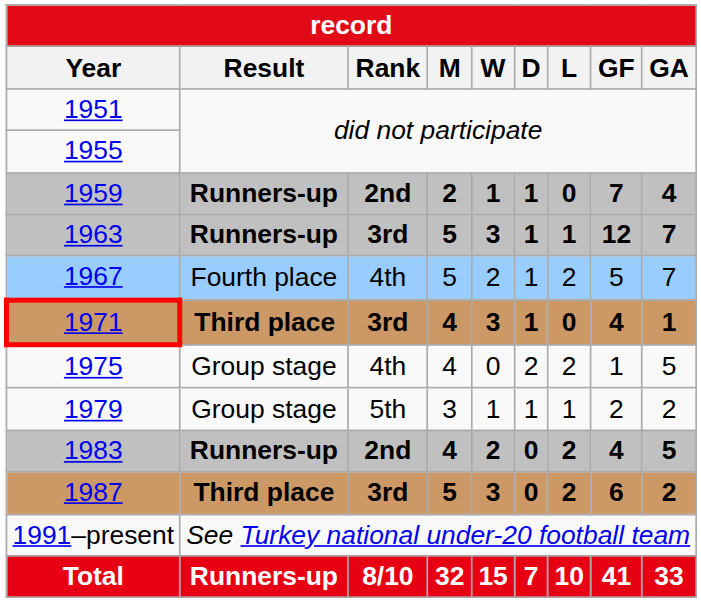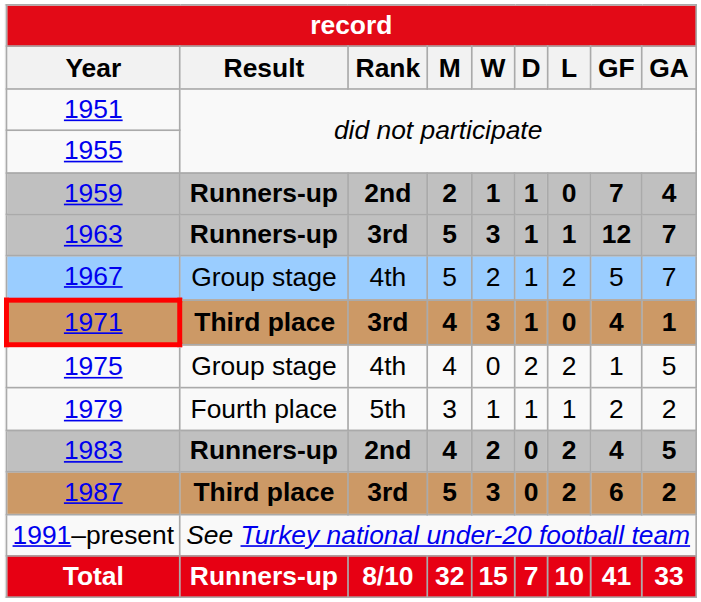1967 | record / Result: Fourth place -> Group stage
1979 | record / Result: Group stage -> Fourth place
